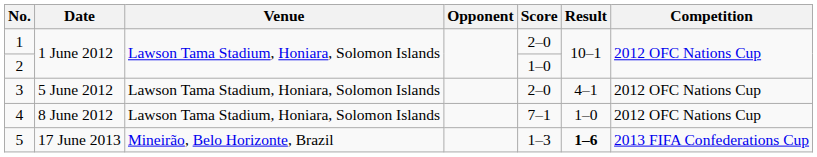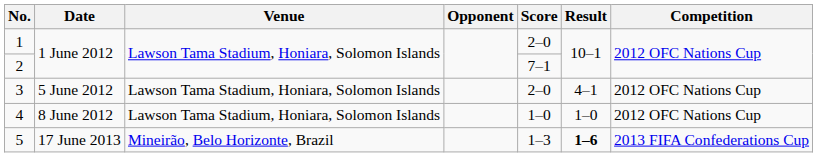2 | Score: 1–0 -> 7–1
4 | Score: 7–1 -> 1–0
